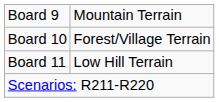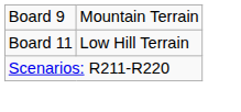- row: Board 10 | Forest/Village Terrain
